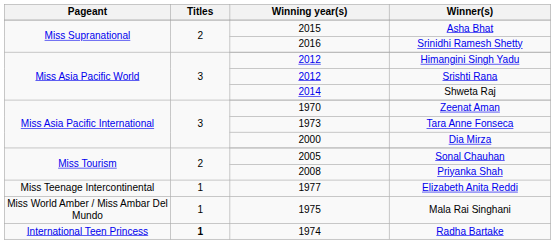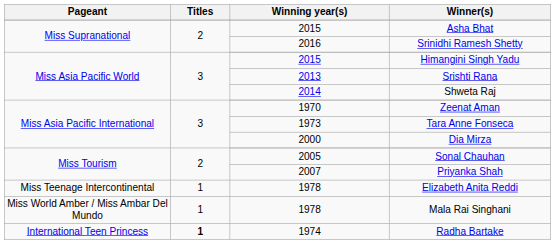Himangini Singh Yadu | Winning year(s): 2012 -> 2015
Srishti Rana | Winning year(s): 2012 -> 2013
Priyanka Shah | Winning year(s): 2008 -> 2007
Elizabeth Anita Reddi | Winning year(s): 1977 -> 1978
Mala Rai Singhani | Winning year(s): 1975 -> 1978
